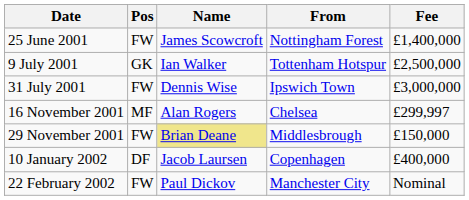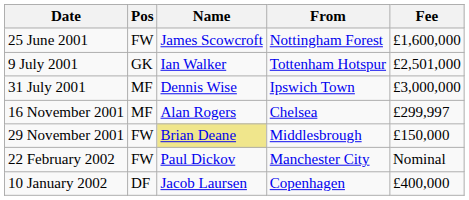25 June 2001 | Fee: £1,400,000 -> £1,600,000
9 July 2001 | Fee: £2,500,000 -> £2,501,000
31 July 2001 | Pos: FW -> MF
rows swapped: 10 January 2002 <-> 22 February 2002
